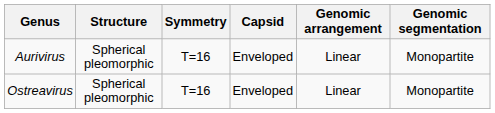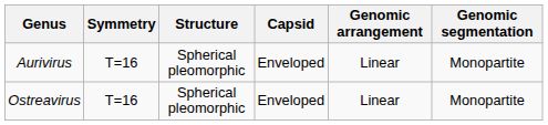columns swapped: Structure <-> Symmetry
